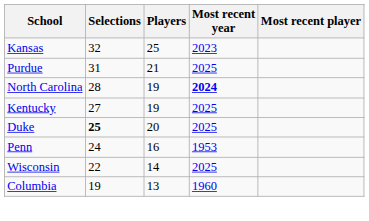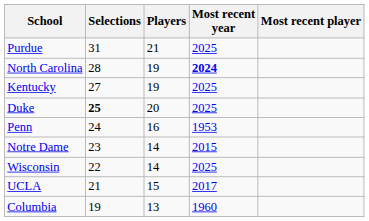- row: Kansas | 32 | 25 | 2023
+ row: Notre Dame | 23 | 14 | 2015
+ row: UCLA | 21 | 15 | 2017
